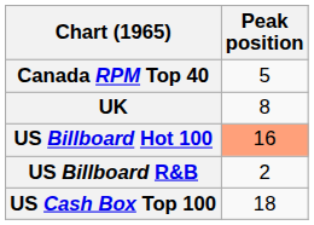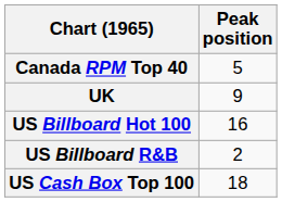UK | Peak position: 8 -> 9
US Billboard Hot 100 | Peak position: lightsalmon background -> no background
